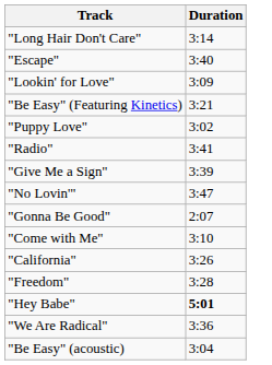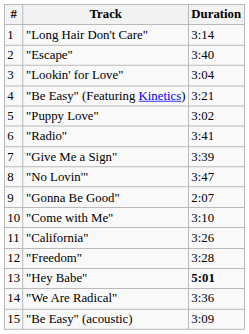+ column: # | 1 | 2 | 3 | 4 | 5 | 6 | 7 | 8 | 9 | 10 | 11 | 12 | 13 | 14 | 15
"Lookin' for Love" | Duration: 3:09 -> 3:04
"Be Easy" (acoustic) | Duration: 3:04 -> 3:09
